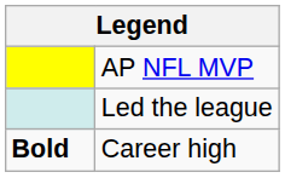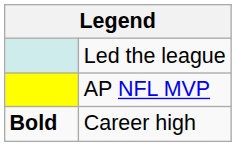rows swapped: AP NFL MVP <-> Led the league
